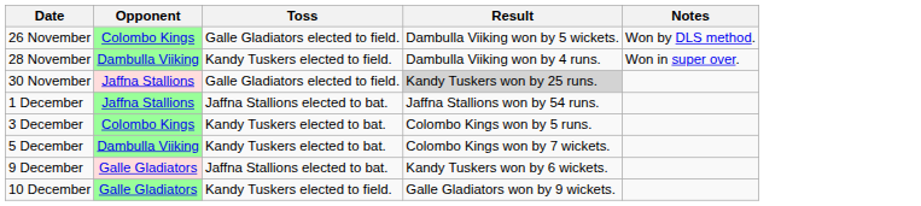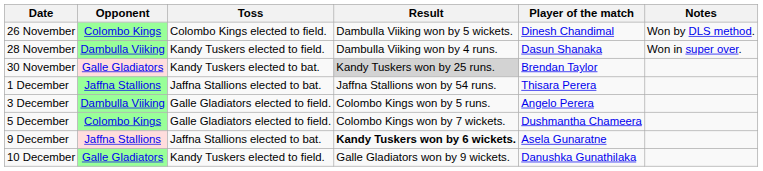+ column: Player of the match | Dinesh Chandimal | Dasun Shanaka | Brendan Taylor | Thisara Perera | Angelo Perera | Dushmantha Chameera | Asela Gunaratne | Danushka Gunathilaka
26 November | Toss: Galle Gladiators elected to field. -> Colombo Kings elected to field.
30 November | Opponent: Jaffna Stallions -> Galle Gladiators
30 November | Toss: Galle Gladiators elected to field. -> Kandy Tuskers elected to bat.
3 December | Opponent: Colombo Kings -> Dambulla Viiking
3 December | Toss: Kandy Tuskers elected to bat. -> Galle Gladiators elected to field.
5 December | Opponent: Dambulla Viiking -> Colombo Kings
5 December | Toss: Kandy Tuskers elected to bat. -> Galle Gladiators elected to field.
9 December | Opponent: Galle Gladiators -> Jaffna Stallions
9 December | Result: normal -> bold
